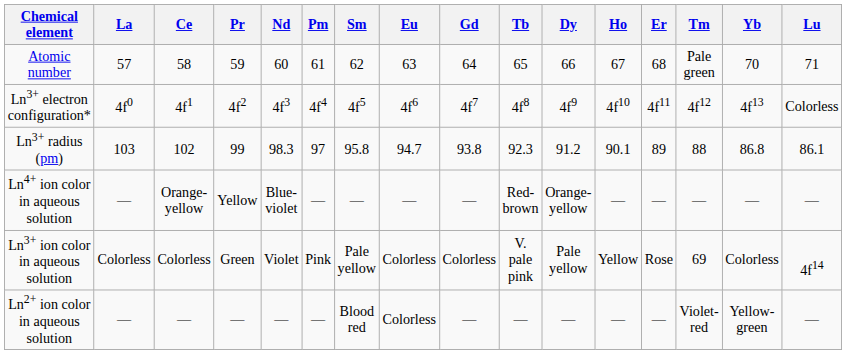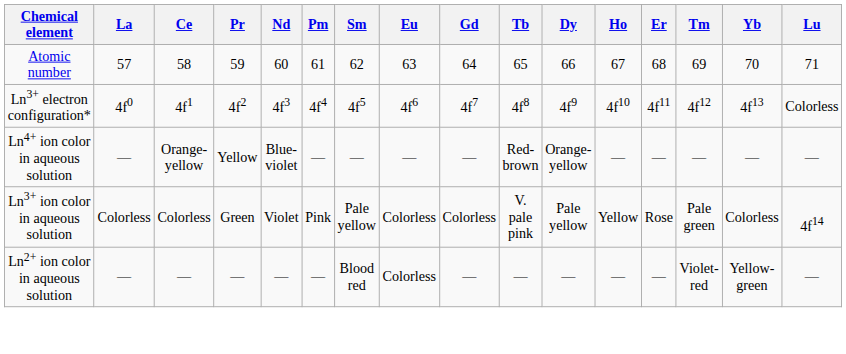Atomic number | Tm: Pale green -> 69
- row: Ln3+ radius (pm) | 103 | 102 | 99 | 98.3 | 97 | 95.8 | 94.7 | 93.8 | 92.3 | 91.2 | 90.1 | 89 | 88 | 86.8 | 86.1
Ln3+ ion color in aqueous solution | Tm: 69 -> Pale green
